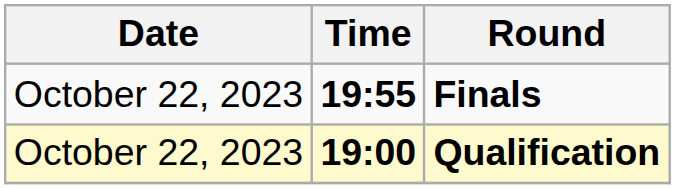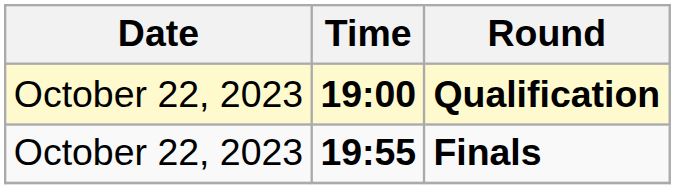rows swapped: Qualification <-> Finals
